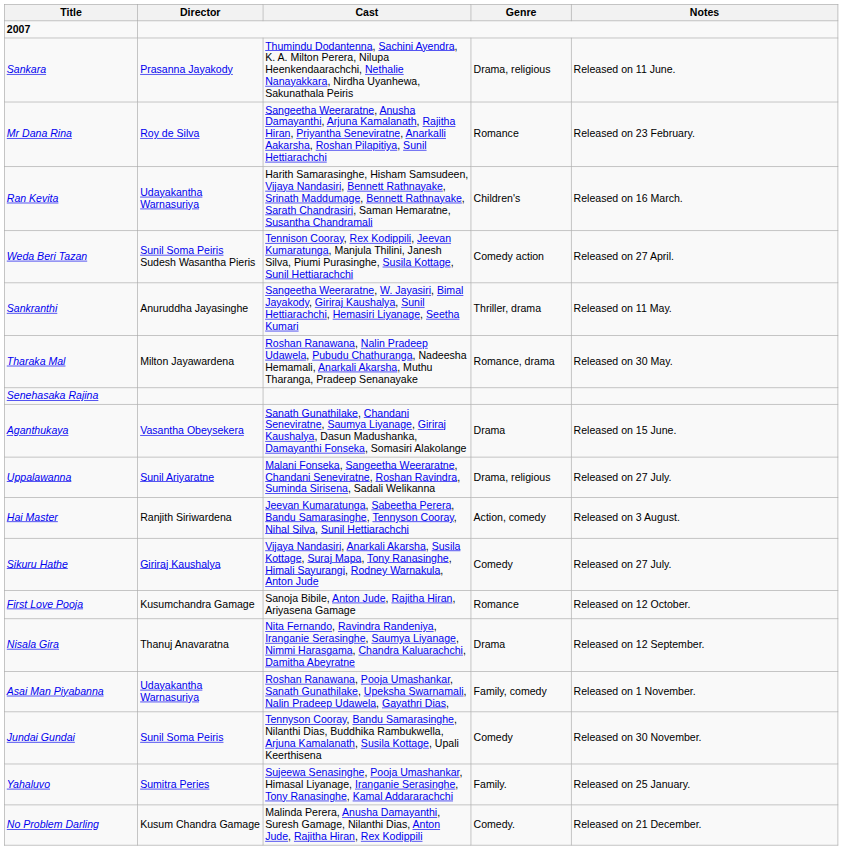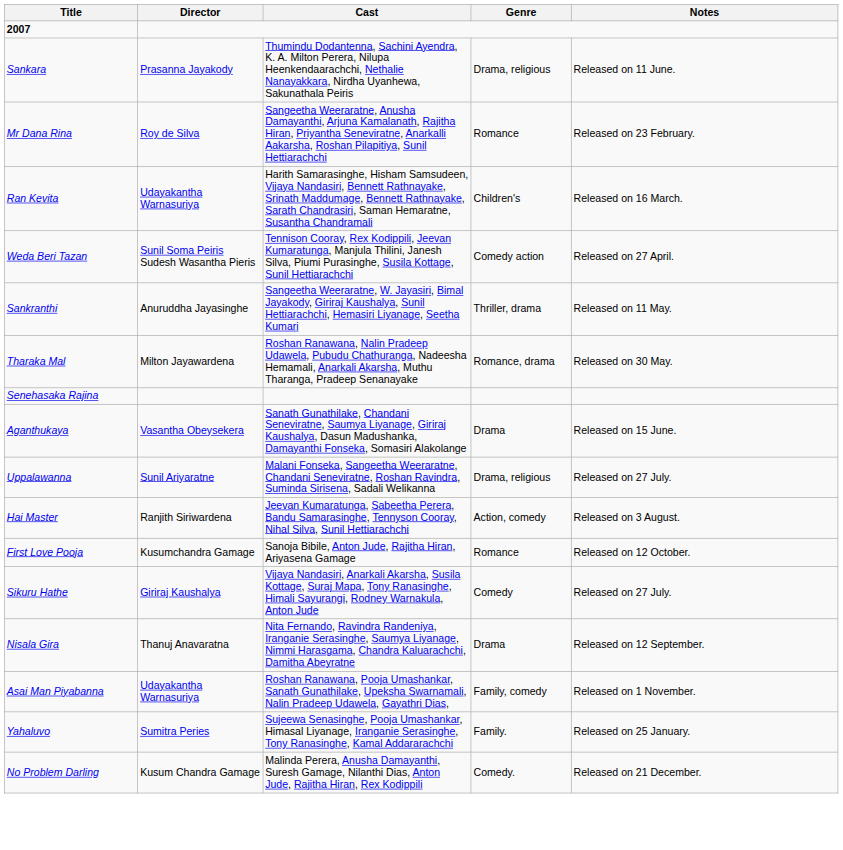rows swapped: Sikuru Hathe <-> First Love Pooja
- row: Jundai Gundai | Sunil Soma Peiris | Tennyson Cooray, Bandu Samarasinghe, Nilanthi Dias, Buddhika Rambukwella, Arjuna Kamalanath, Susila Kottage, Upali Keerthisena | Comedy | Released on 30 November.
